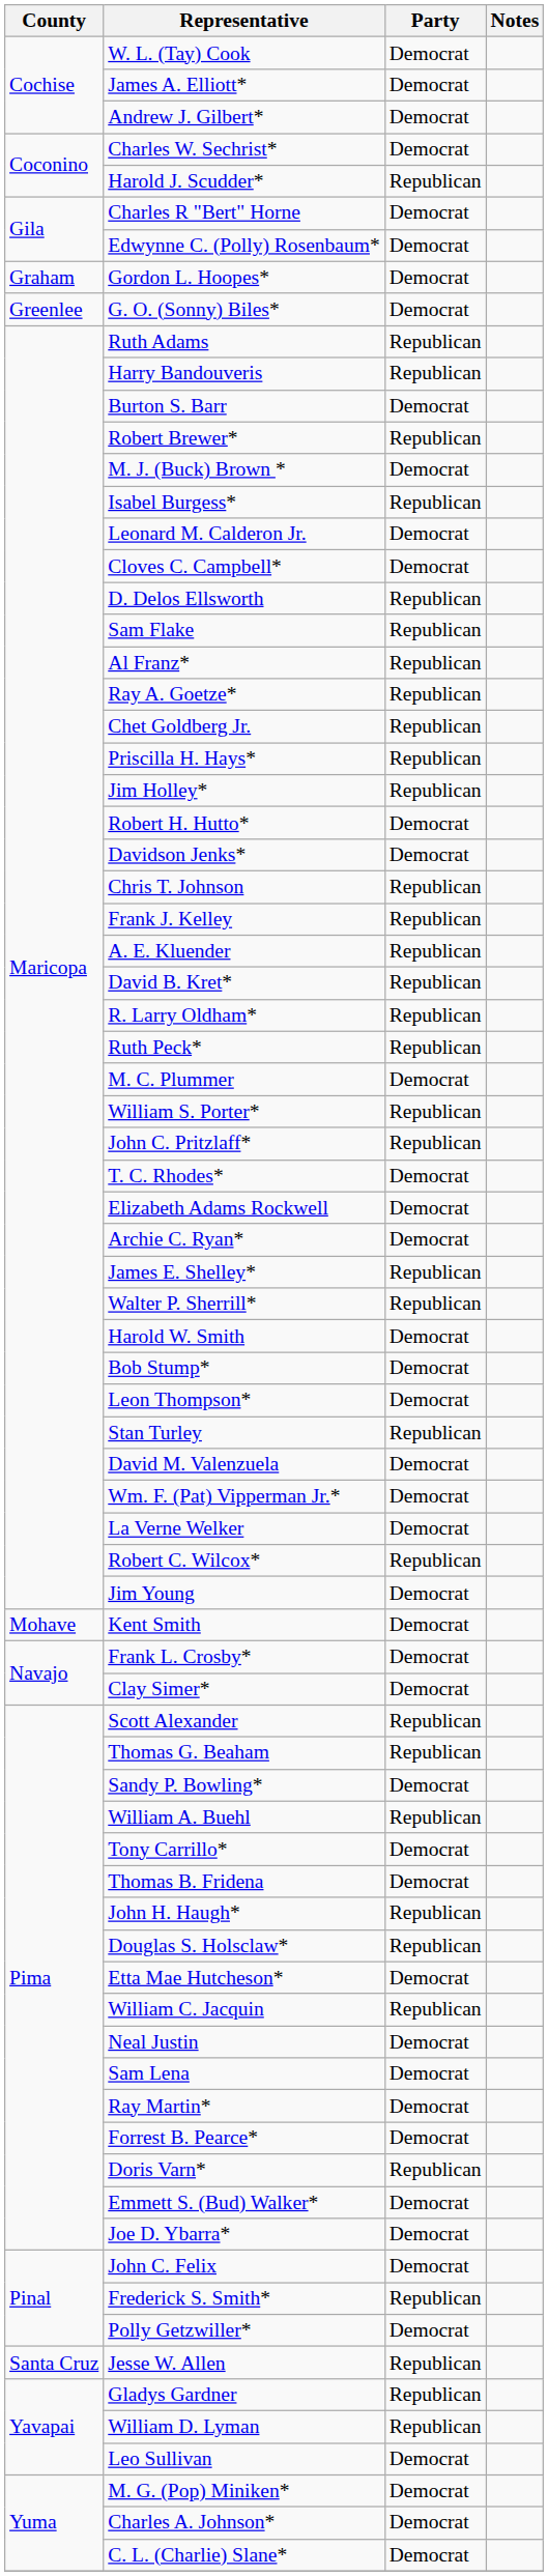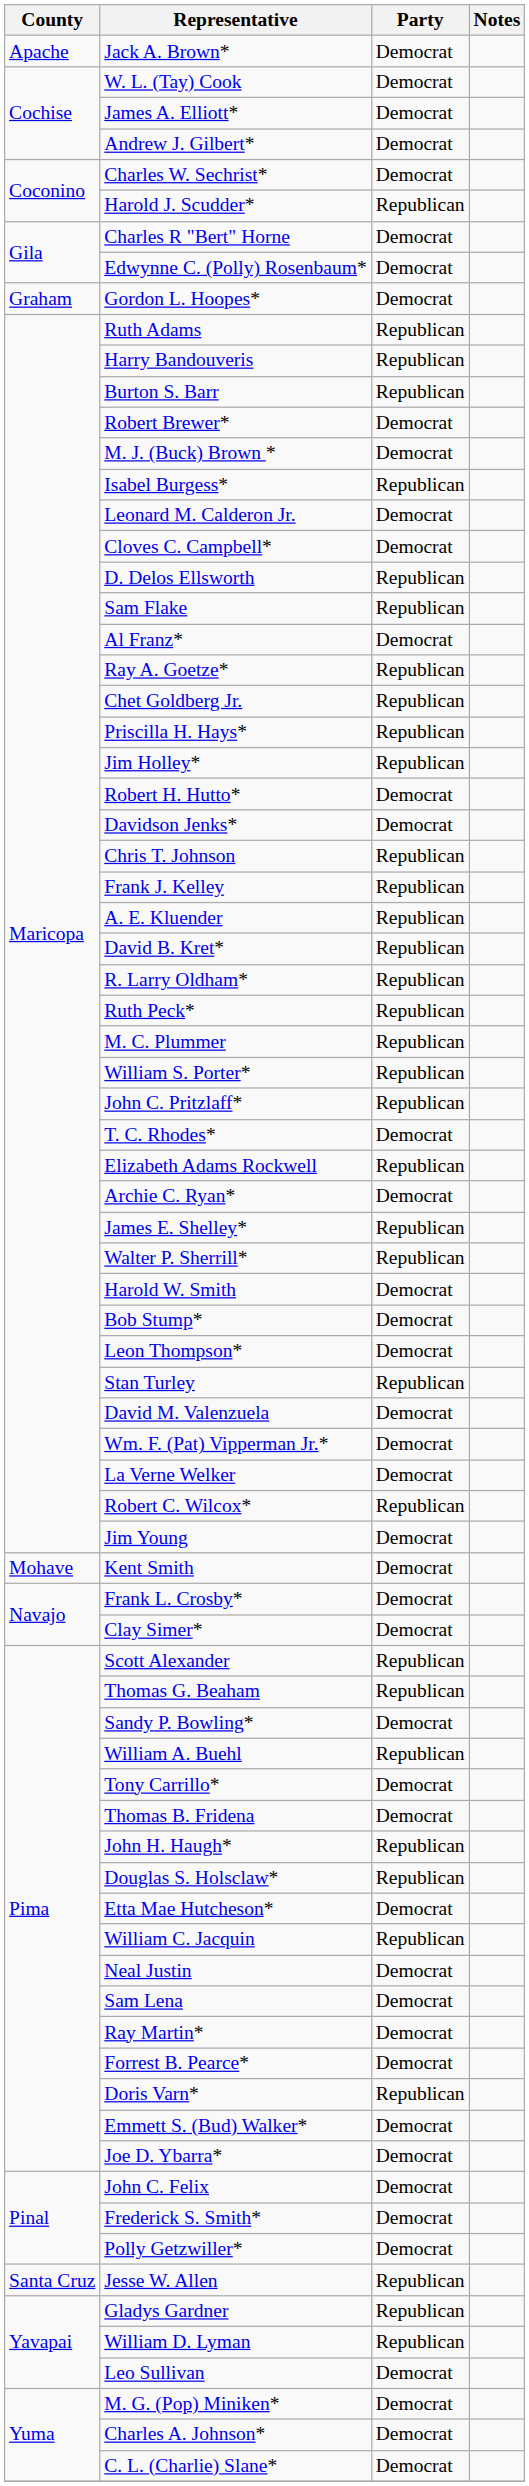+ row: Apache | Jack A. Brown* | Democrat
- row: Greenlee | G. O. (Sonny) Biles* | Democrat
Burton S. Barr | Party: Democrat -> Republican
Robert Brewer* | Party: Republican -> Democrat
Al Franz* | Party: Republican -> Democrat
M. C. Plummer | Party: Democrat -> Republican
Elizabeth Adams Rockwell | Party: Democrat -> Republican
Frederick S. Smith* | Party: Republican -> Democrat
